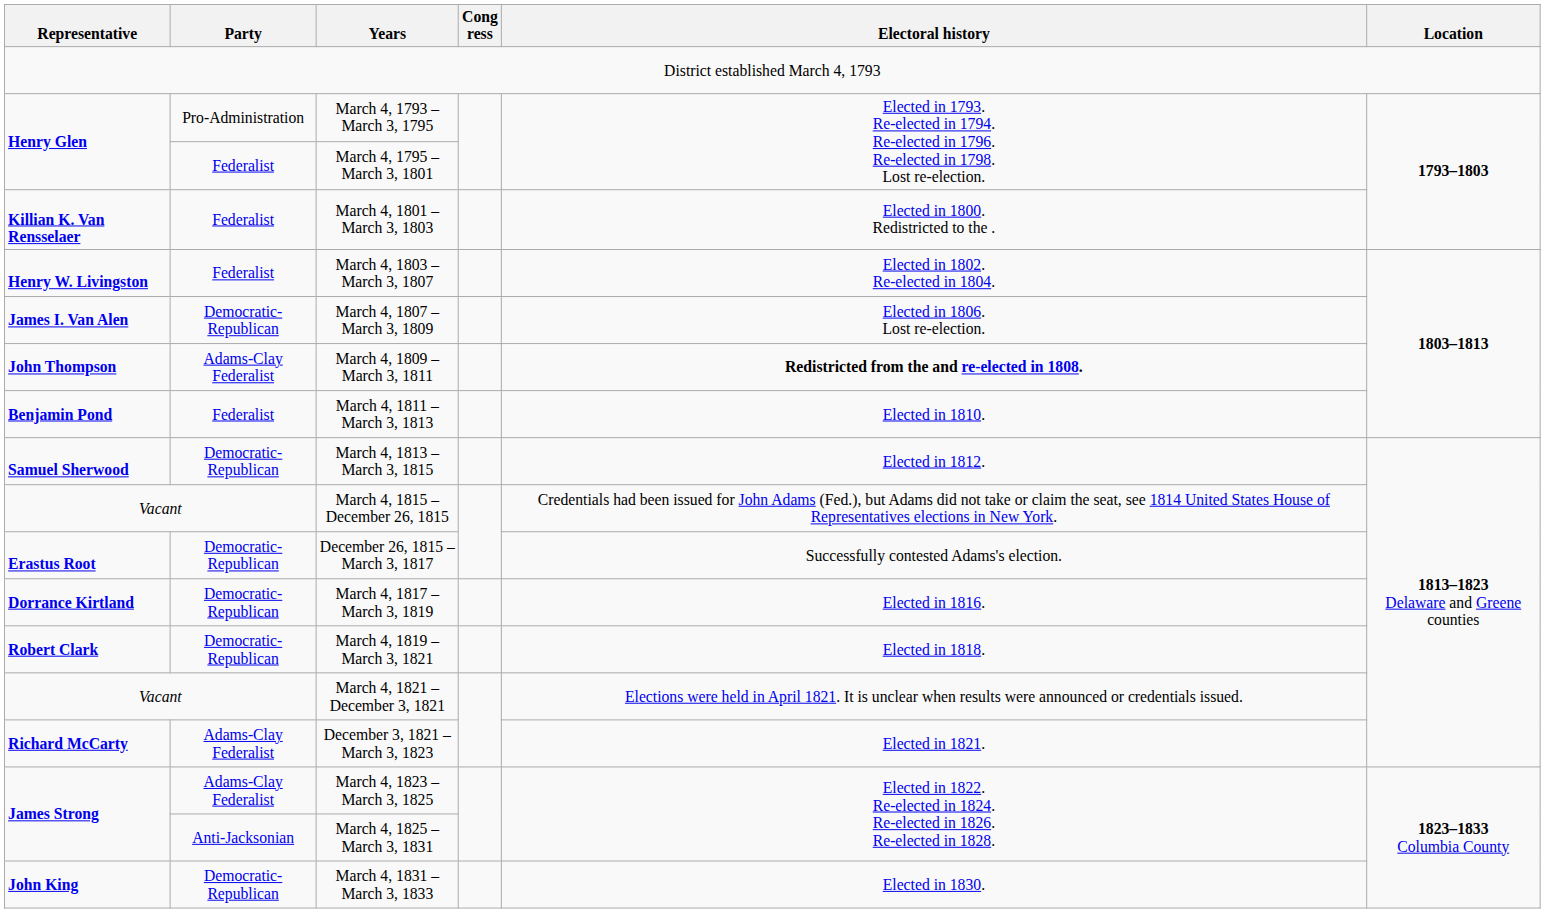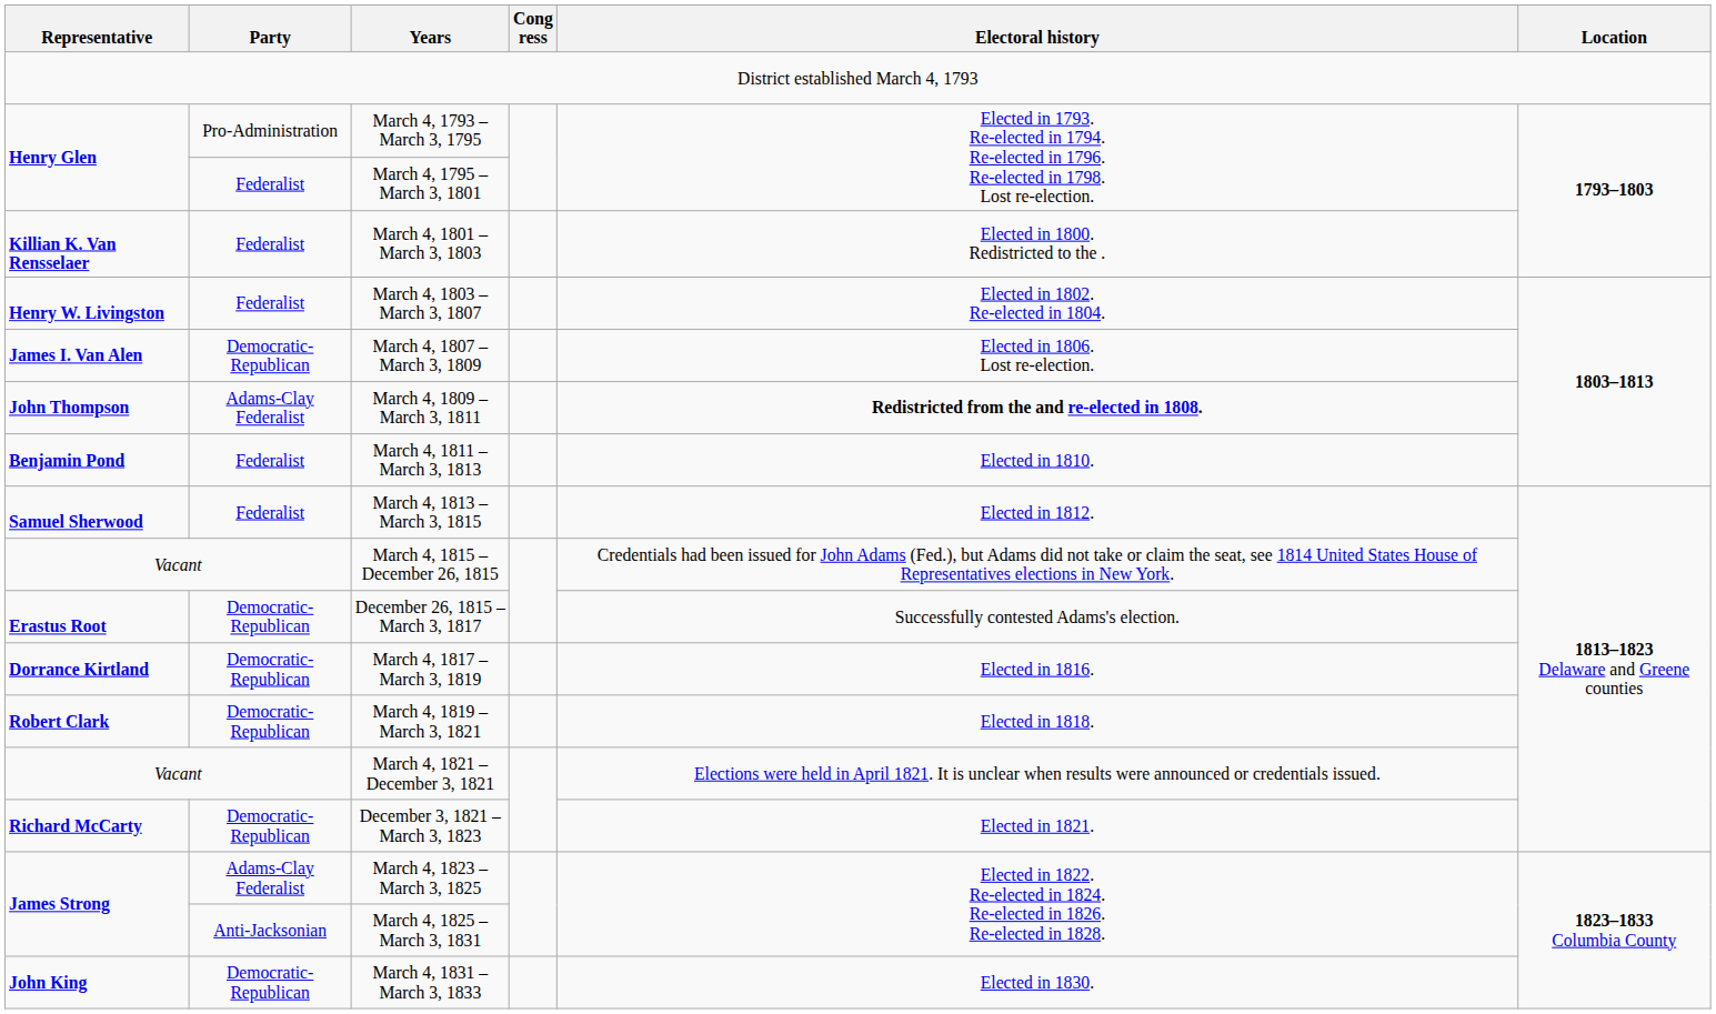March 4, 1813 – March 3, 1815 | Party: Democratic-Republican -> Federalist
December 3, 1821 – March 3, 1823 | Party: Adams-Clay Federalist -> Democratic-Republican
